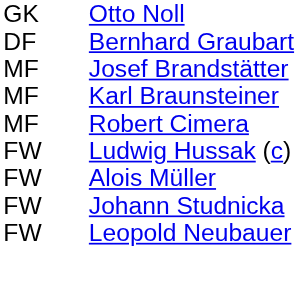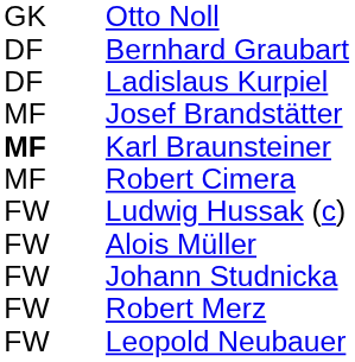+ row: DF | Ladislaus Kurpiel
Karl Braunsteiner | column 1: normal -> bold
+ row: FW | Robert Merz
